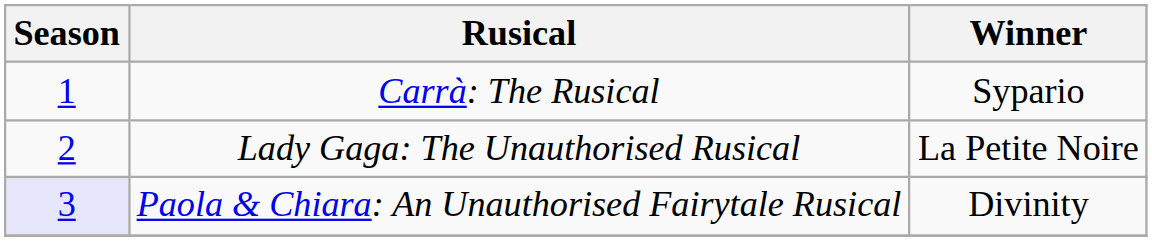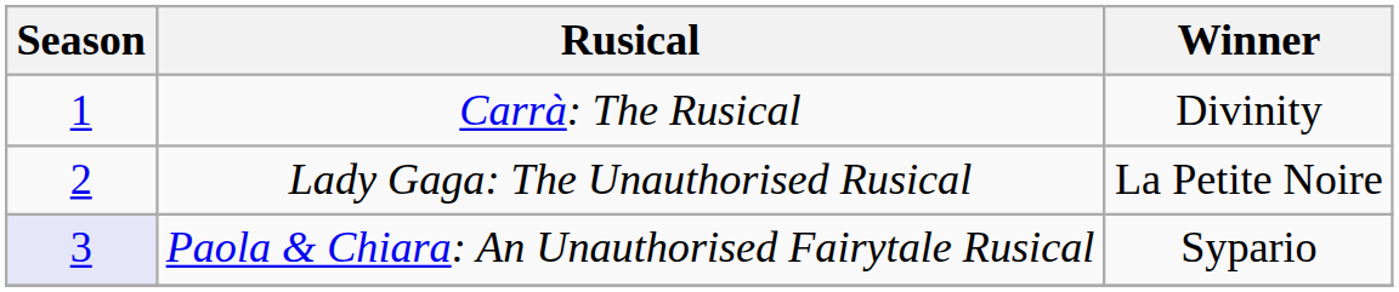Carrà: The Rusical | Winner: Sypario -> Divinity
Paola & Chiara: An Unauthorised Fairytale Rusical | Winner: Divinity -> Sypario
